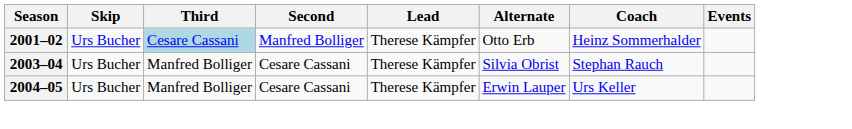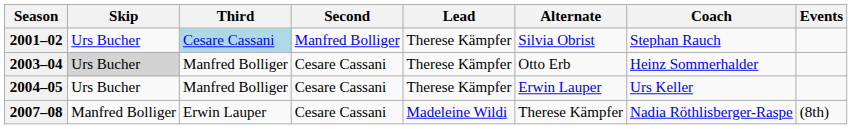2001–02 | Alternate: Otto Erb -> Silvia Obrist
2001–02 | Coach: Heinz Sommerhalder -> Stephan Rauch
2003–04 | Skip: no background -> lightgrey background
2003–04 | Alternate: Silvia Obrist -> Otto Erb
2003–04 | Coach: Stephan Rauch -> Heinz Sommerhalder
+ row: 2007–08 | Manfred Bolliger | Erwin Lauper | Cesare Cassani | Madeleine Wildi | Therese Kämpfer | Nadia Röthlisberger-Raspe | (8th)
